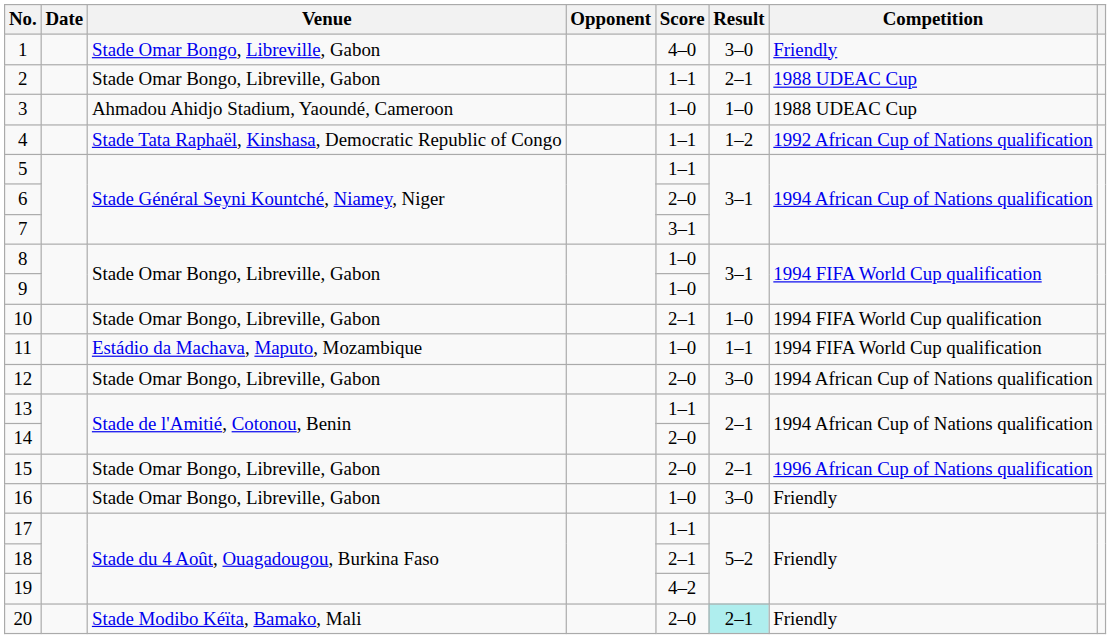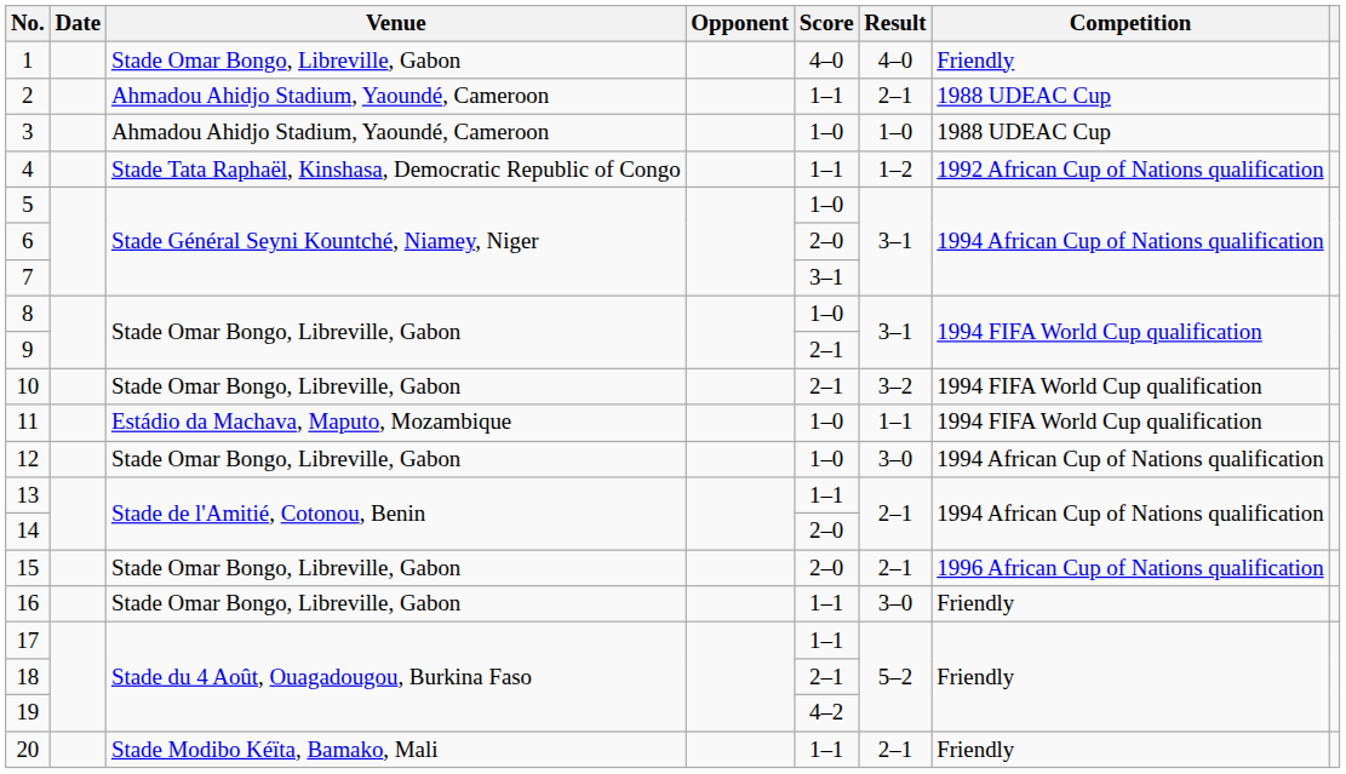1 | Result: 3–0 -> 4–0
2 | Venue: Stade Omar Bongo, Libreville, Gabon -> Ahmadou Ahidjo Stadium, Yaoundé, Cameroon
5 | Score: 1–1 -> 1–0
9 | Score: 1–0 -> 2–1
10 | Result: 1–0 -> 3–2
12 | Score: 2–0 -> 1–0
16 | Score: 1–0 -> 1–1
20 | Score: 2–0 -> 1–1
20 | Result: paleturquoise background -> no background
